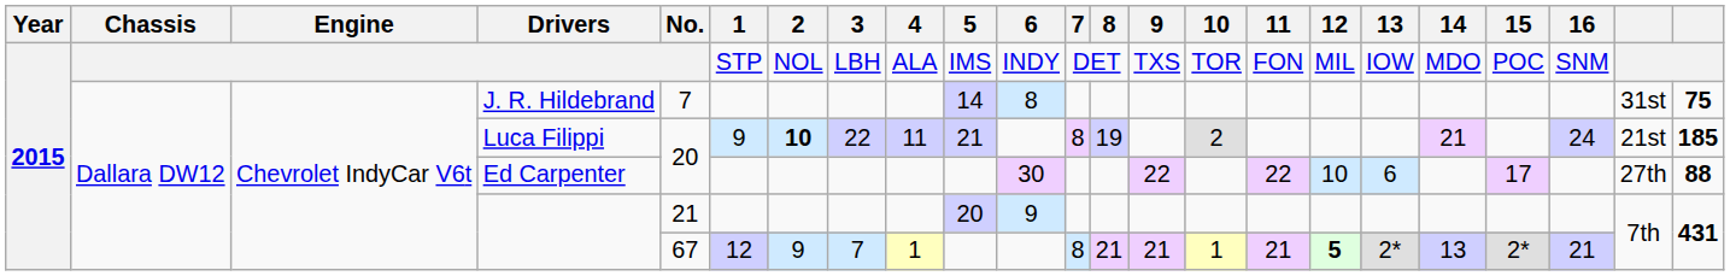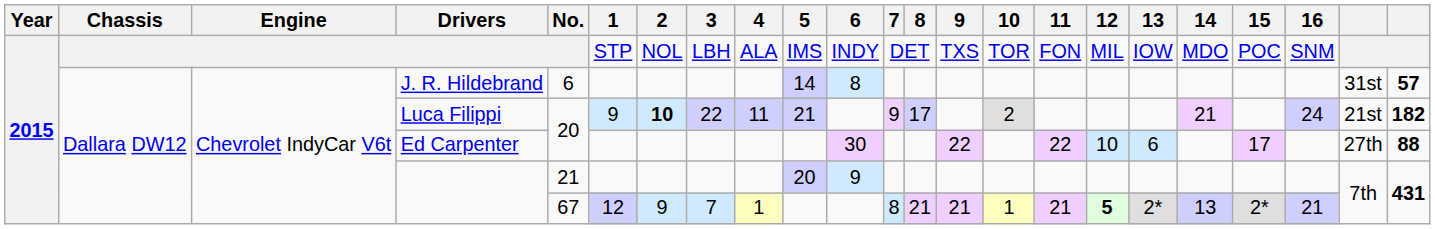J. R. Hildebrand | No.: 7 -> 6
J. R. Hildebrand | column 23: 75 -> 57
Luca Filippi | 7: 8 -> 9
Luca Filippi | 8: 19 -> 17
Luca Filippi | column 23: 185 -> 182
